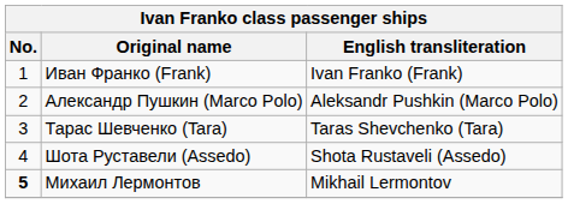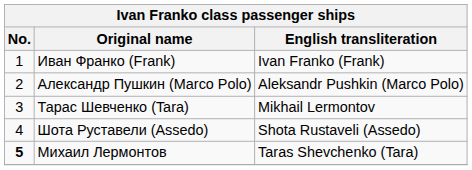Тарас Шевченко (Tara) | English transliteration: Taras Shevchenko (Tara) -> Mikhail Lermontov
Михаил Лермонтов | English transliteration: Mikhail Lermontov -> Taras Shevchenko (Tara)
